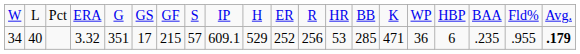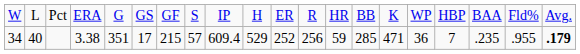34 | column 4: 3.32 -> 3.38
34 | column 9: 609.1 -> 609.4
34 | column 13: 53 -> 59
34 | column 17: 6 -> 7
